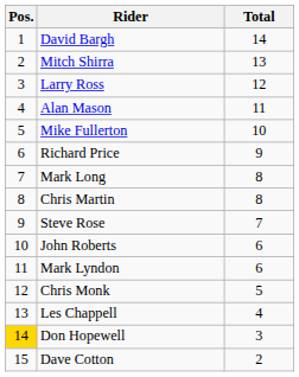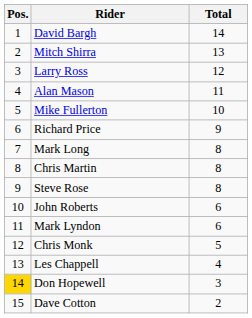Steve Rose | Total: 7 -> 8
